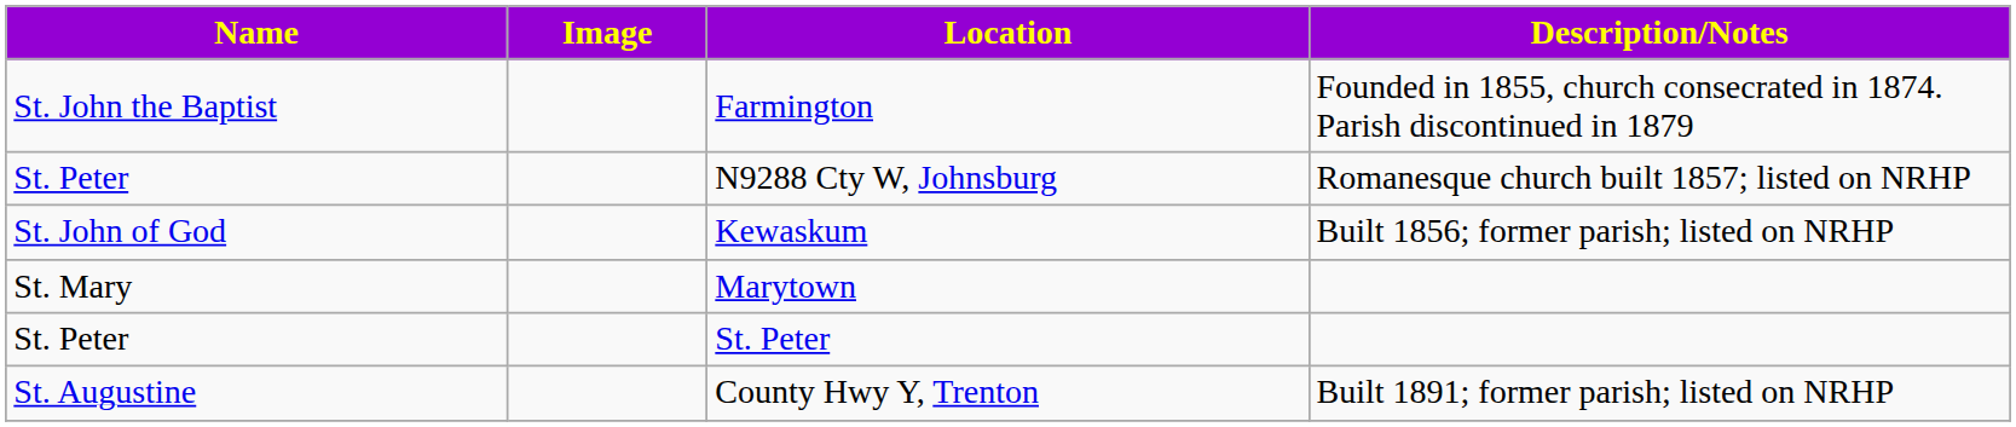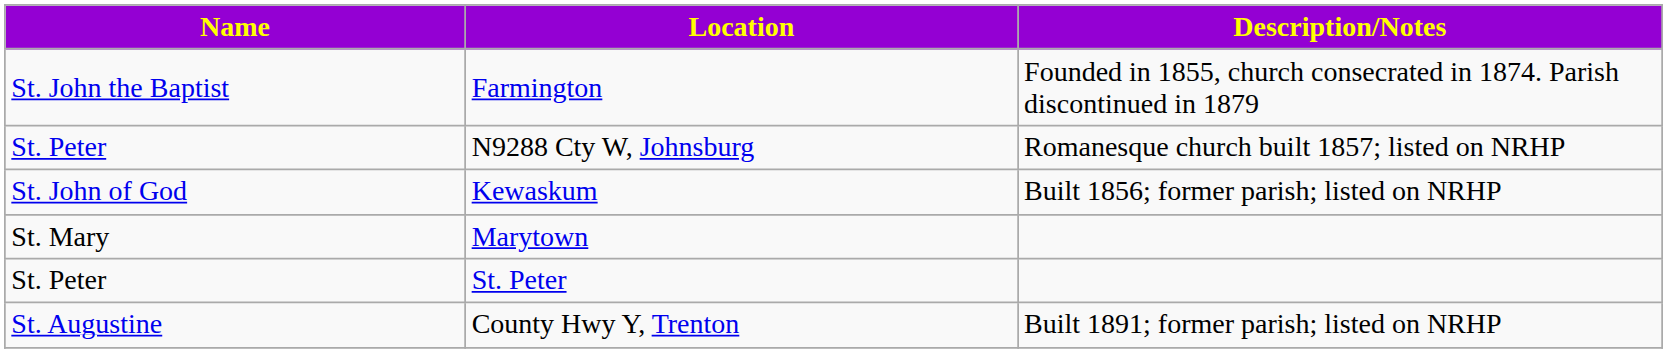- column: Image
